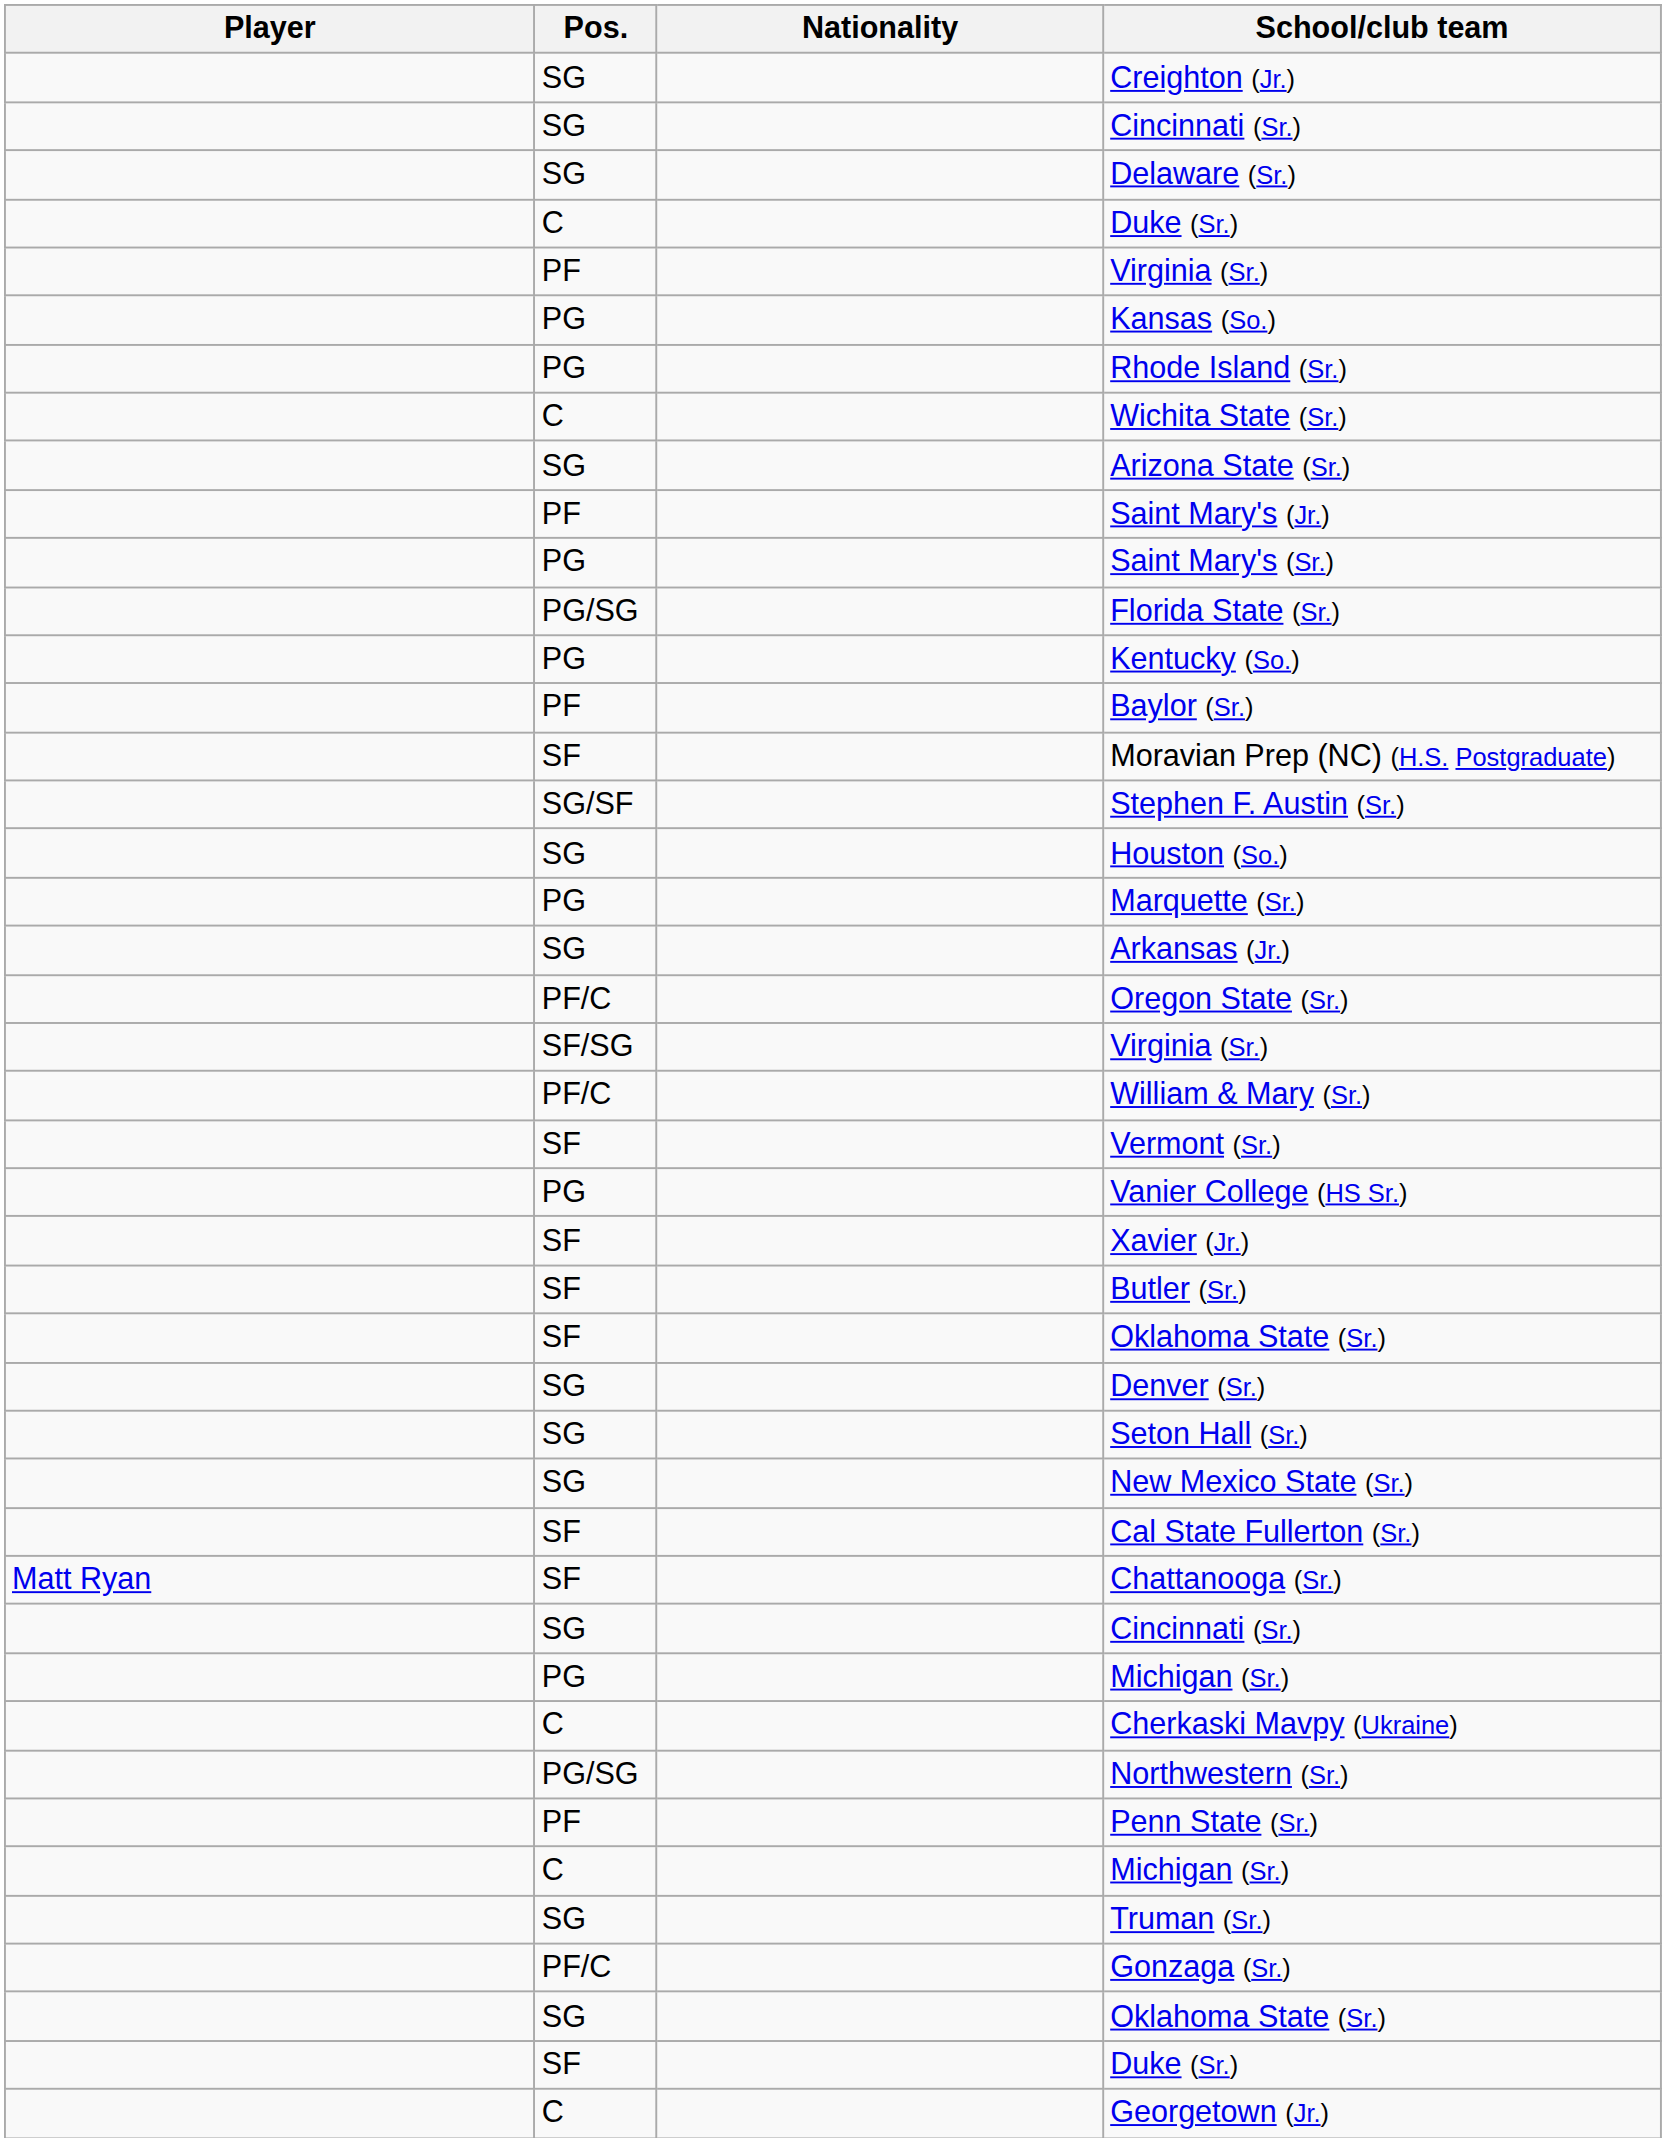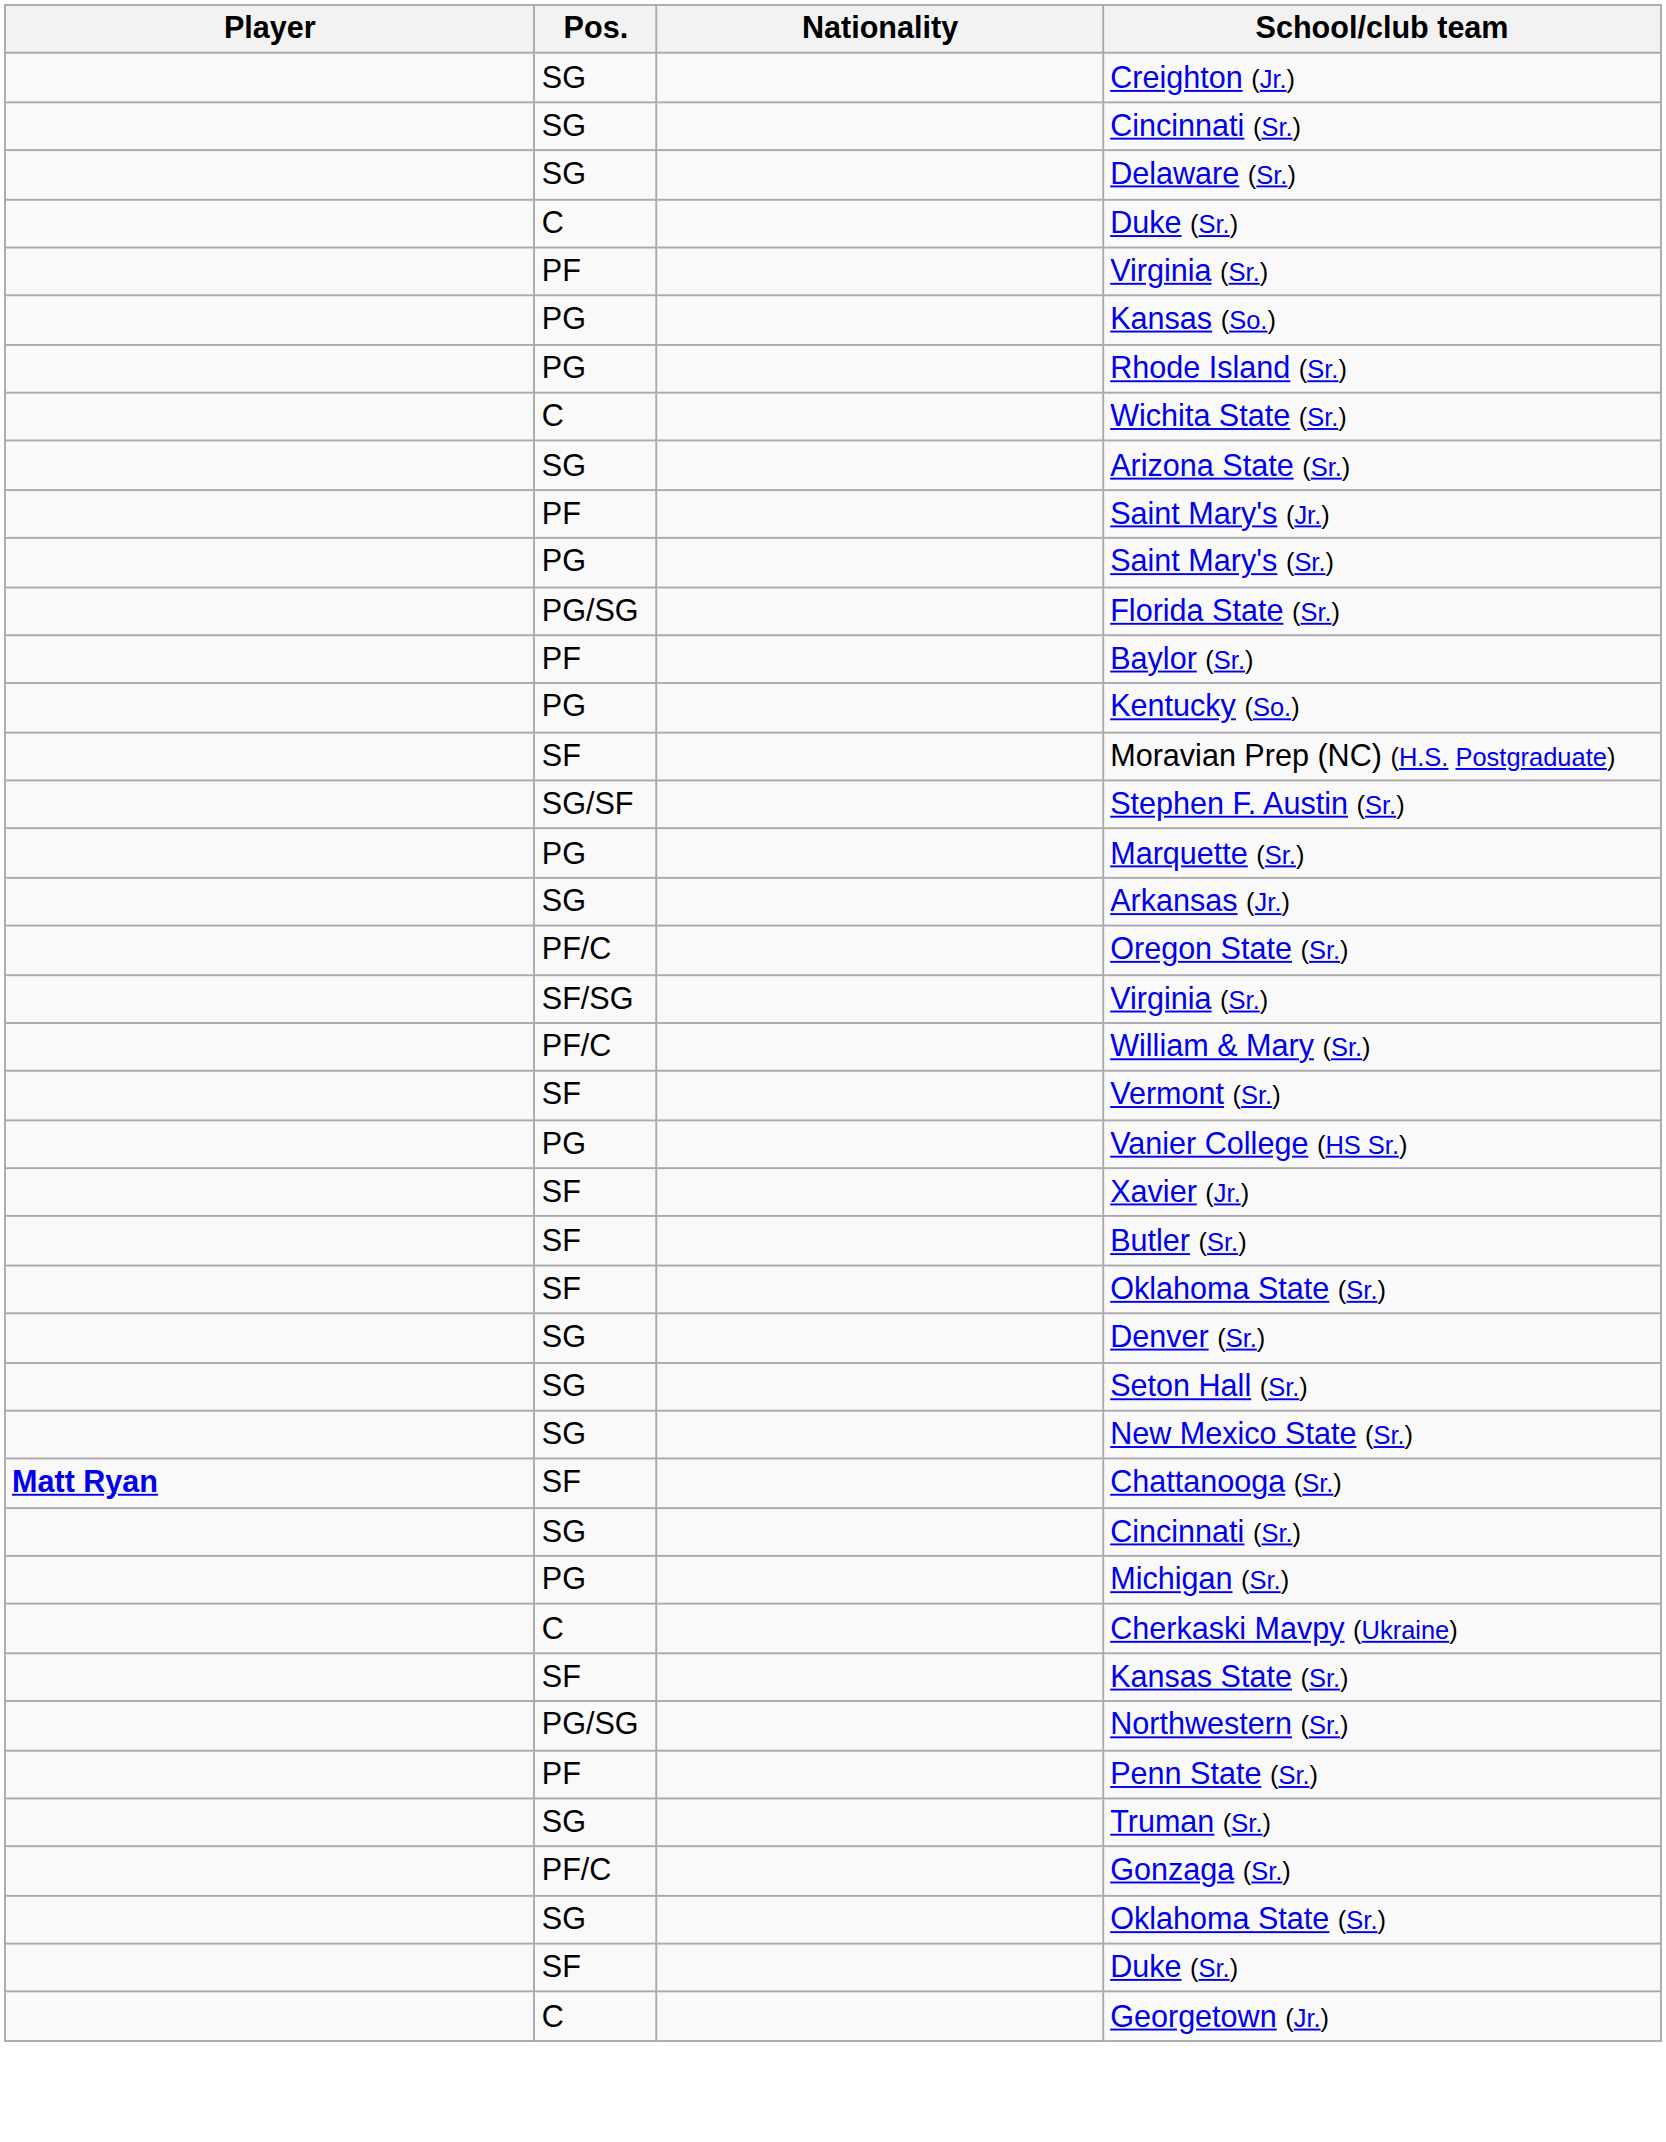rows swapped: Baylor (Sr.) <-> Kentucky (So.)
- row: SG | Houston (So.)
- row: SF | Cal State Fullerton (Sr.)
Chattanooga (Sr.) | Player: normal -> bold
+ row: SF | Kansas State (Sr.)
- row: C | Michigan (Sr.)
